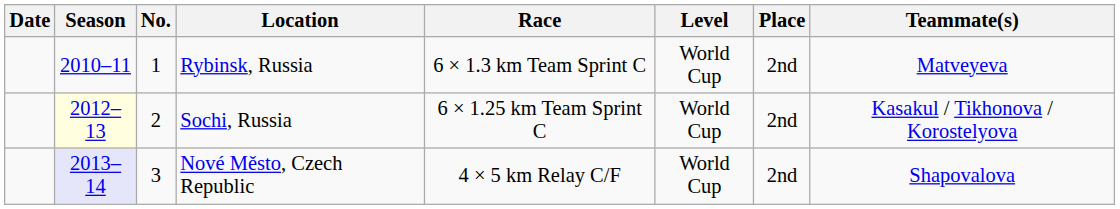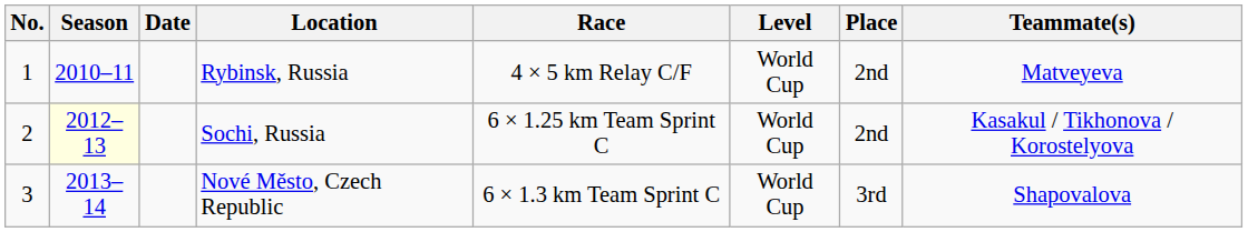columns swapped: No. <-> Date
Rybinsk, Russia | Race: 6 × 1.3 km Team Sprint C -> 4 × 5 km Relay C/F
Nové Město, Czech Republic | Season: lavender background -> no background
Nové Město, Czech Republic | Race: 4 × 5 km Relay C/F -> 6 × 1.3 km Team Sprint C
Nové Město, Czech Republic | Place: 2nd -> 3rd
